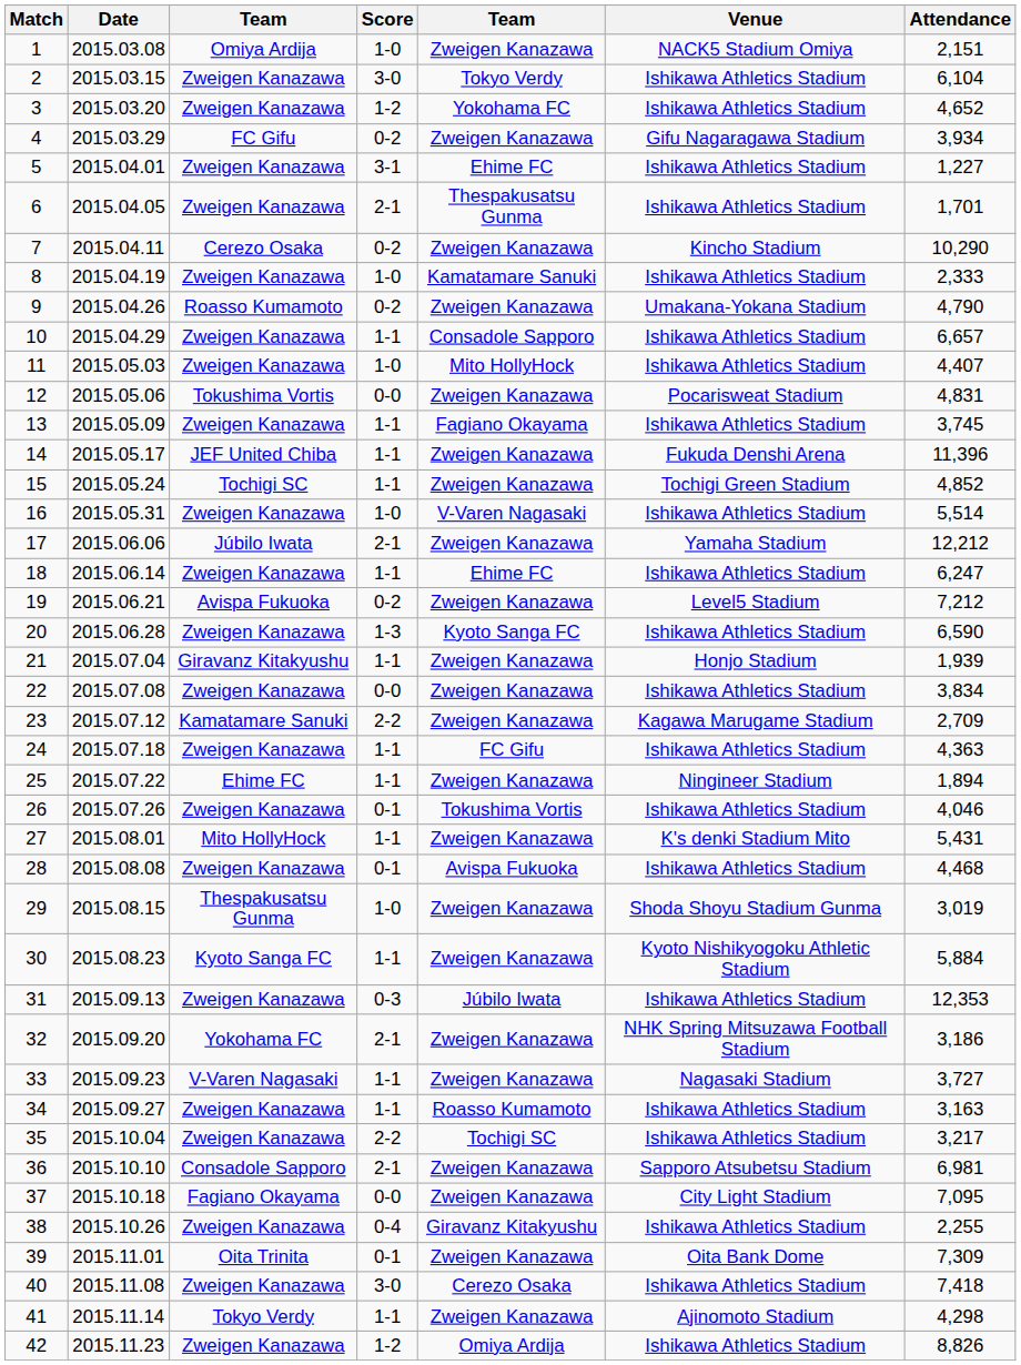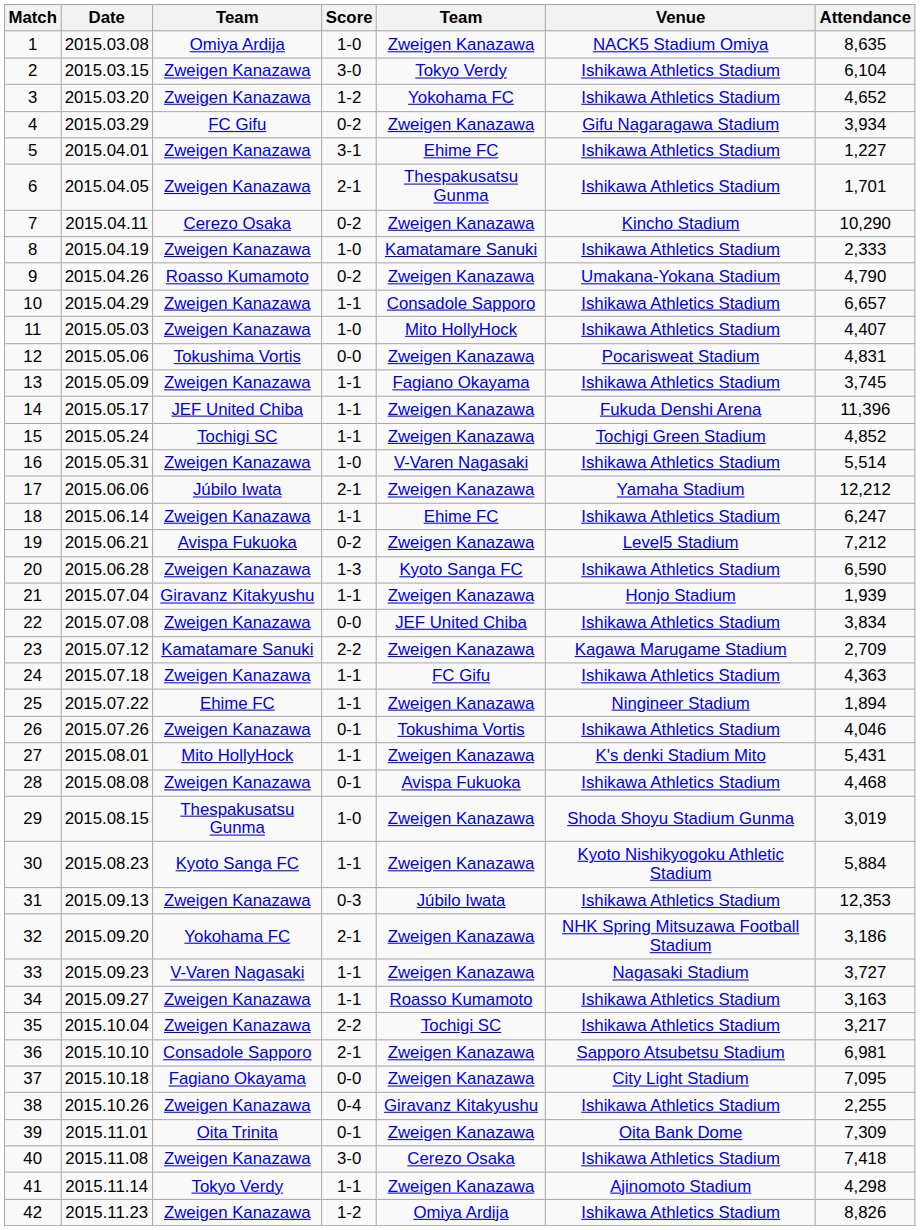1 | Attendance: 2,151 -> 8,635
22 | column 5: Zweigen Kanazawa -> JEF United Chiba
